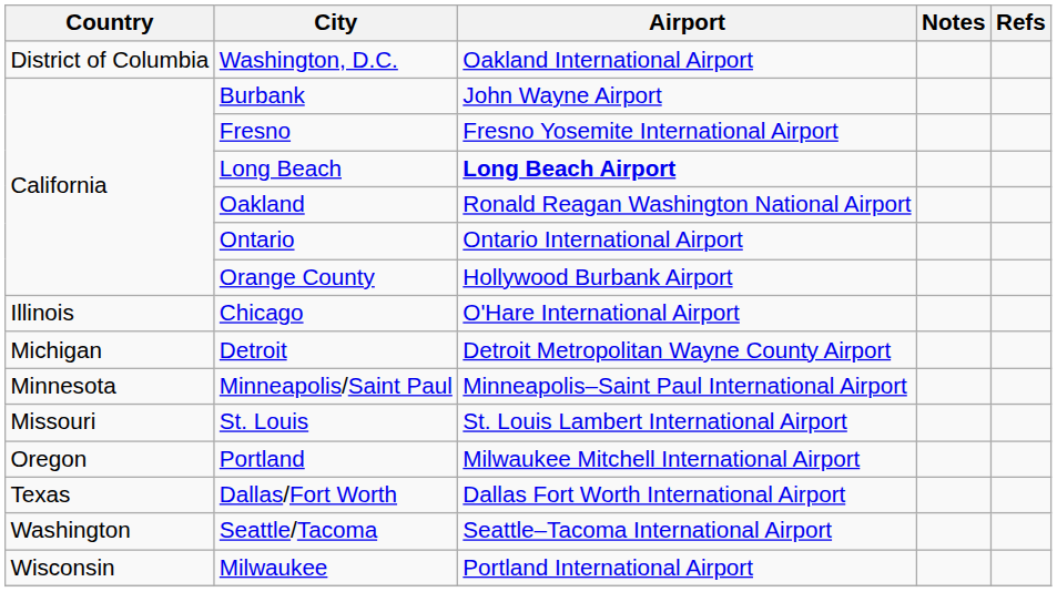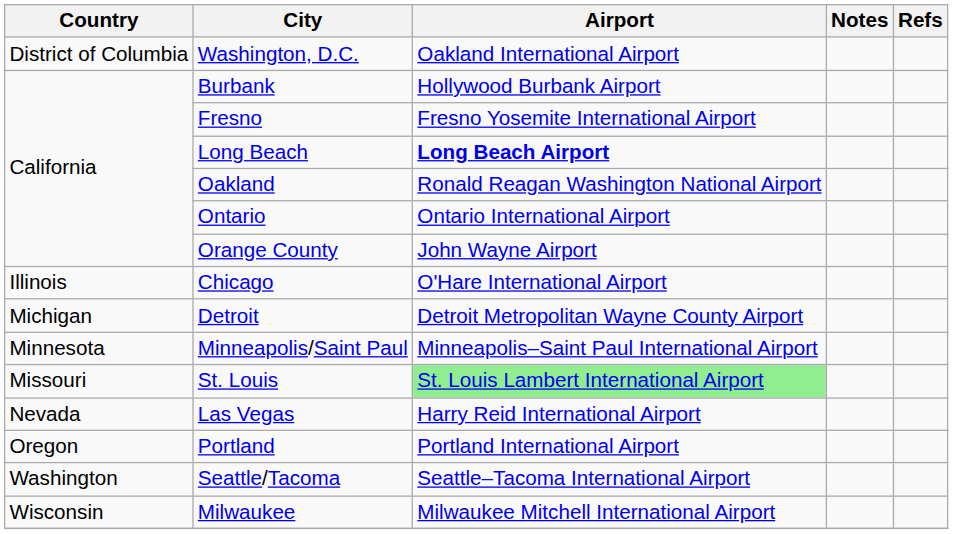Burbank | Airport: John Wayne Airport -> Hollywood Burbank Airport
Orange County | Airport: Hollywood Burbank Airport -> John Wayne Airport
St. Louis | Airport: no background -> lightgreen background
+ row: Nevada | Las Vegas | Harry Reid International Airport
Portland | Airport: Milwaukee Mitchell International Airport -> Portland International Airport
- row: Texas | Dallas/Fort Worth | Dallas Fort Worth International Airport
Milwaukee | Airport: Portland International Airport -> Milwaukee Mitchell International Airport
